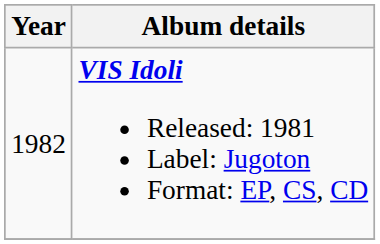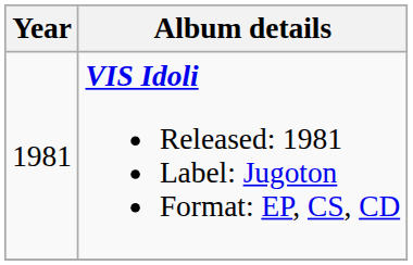VIS Idoli Released: 1981 Label: Jugoton Format: EP, CS, CD | Year: 1982 -> 1981
